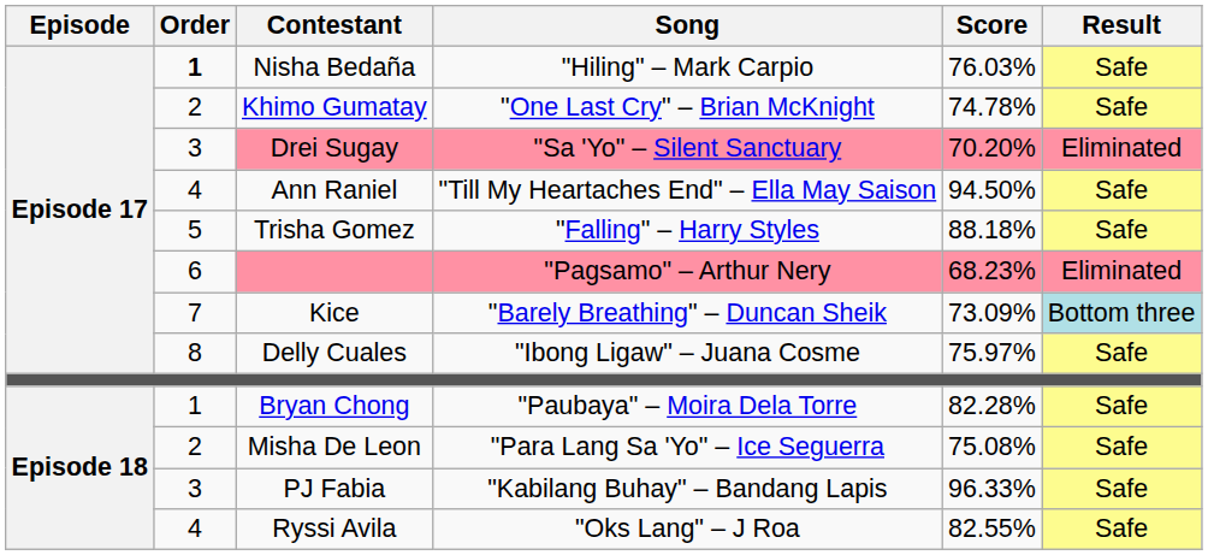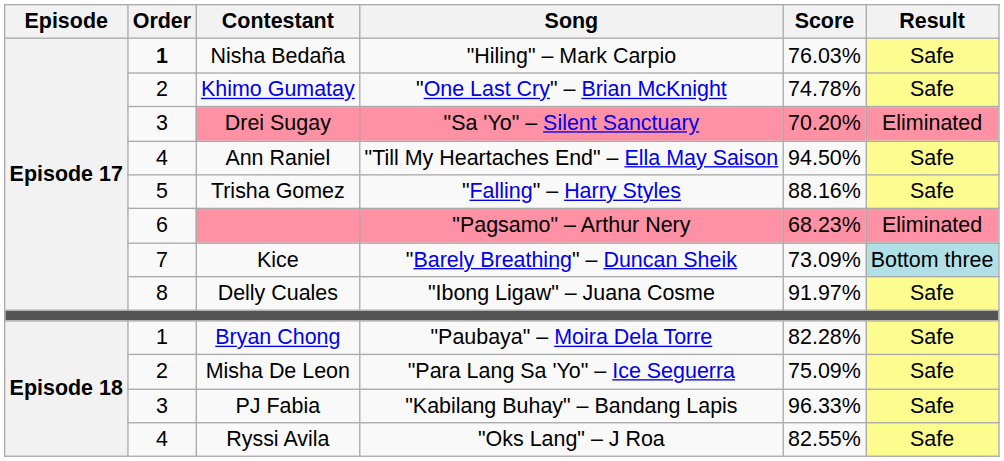Trisha Gomez | Score: 88.18% -> 88.16%
Delly Cuales | Score: 75.97% -> 91.97%
Misha De Leon | Score: 75.08% -> 75.09%
